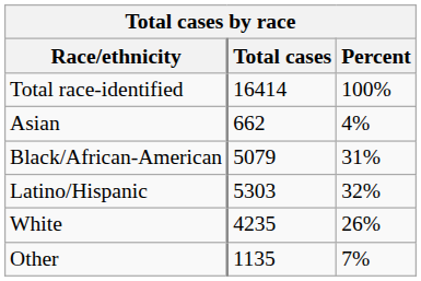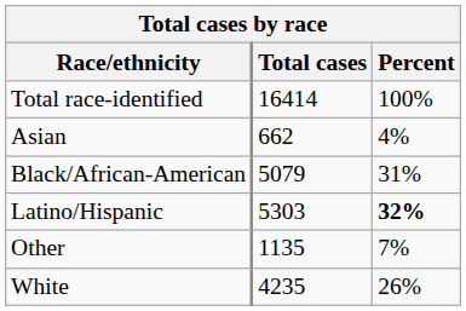Latino/Hispanic | Percent: normal -> bold
rows swapped: White <-> Other
